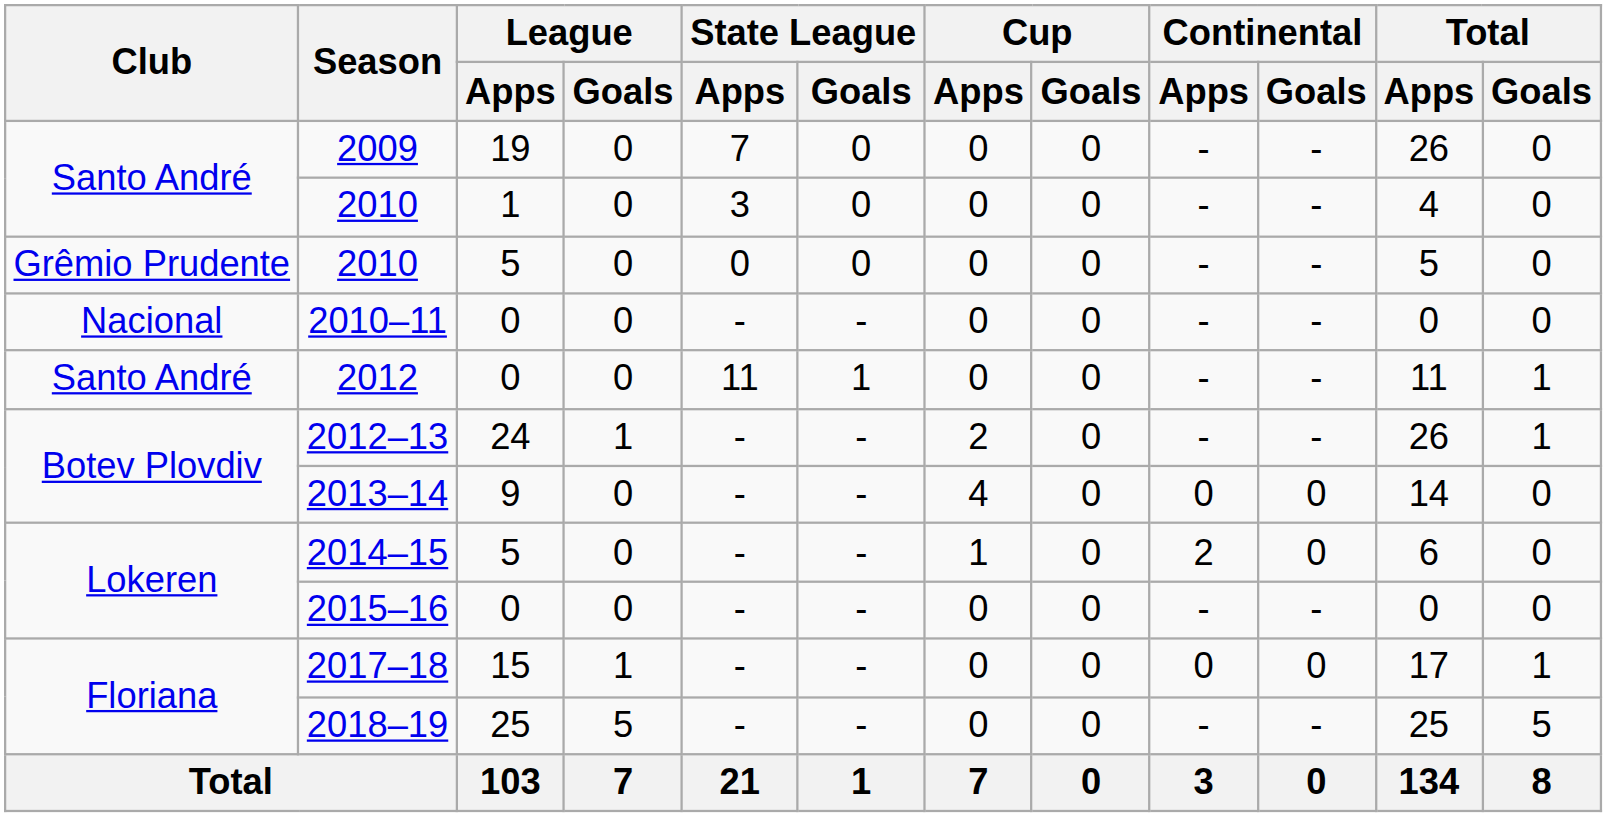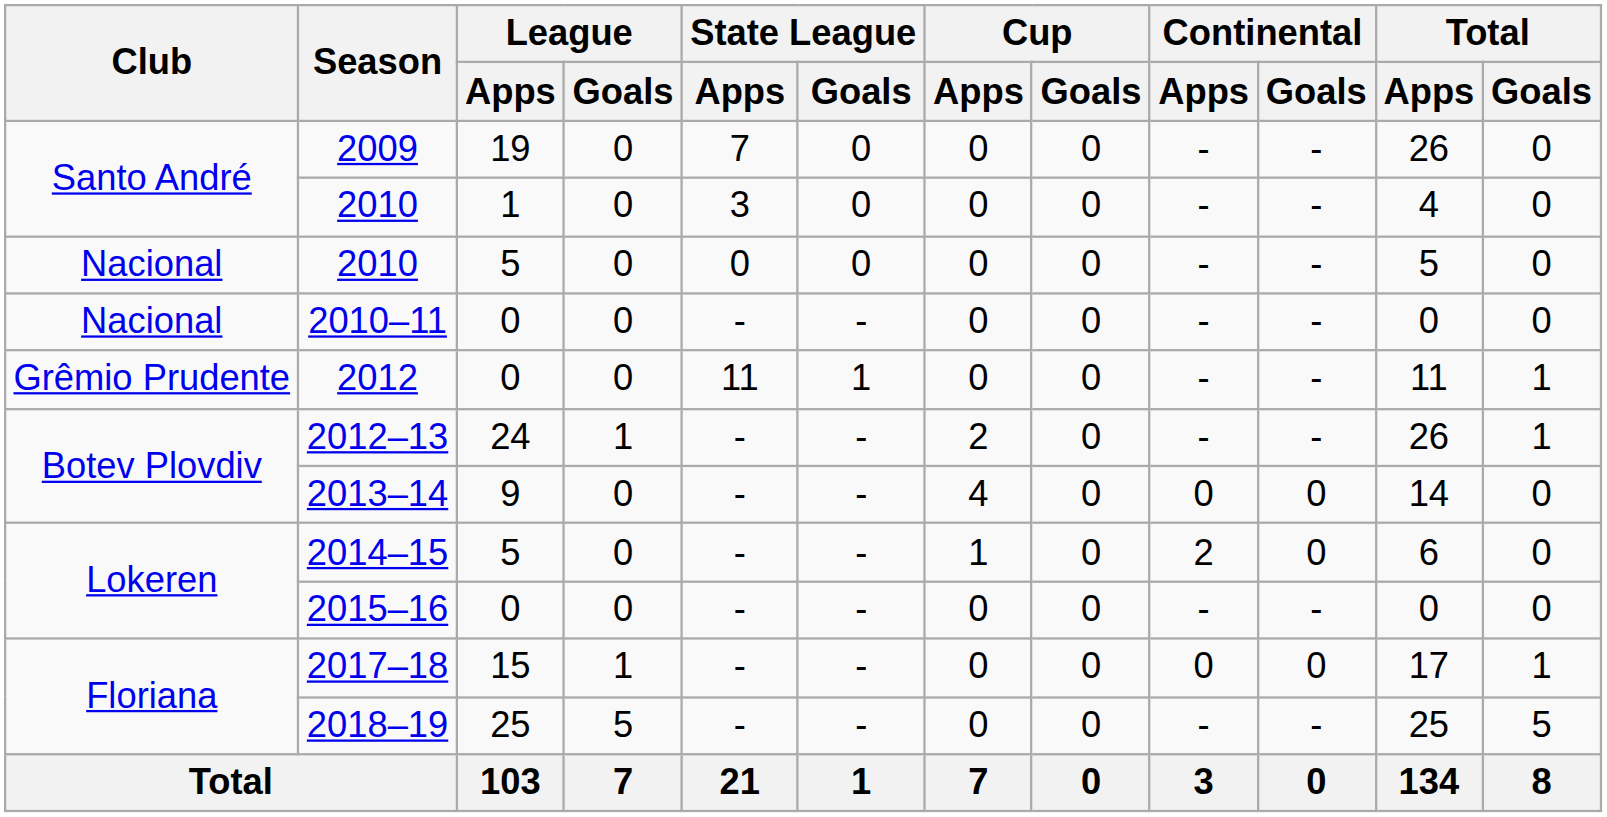2010 / 5 | Club: Grêmio Prudente -> Nacional
2012 | Club: Santo André -> Grêmio Prudente
